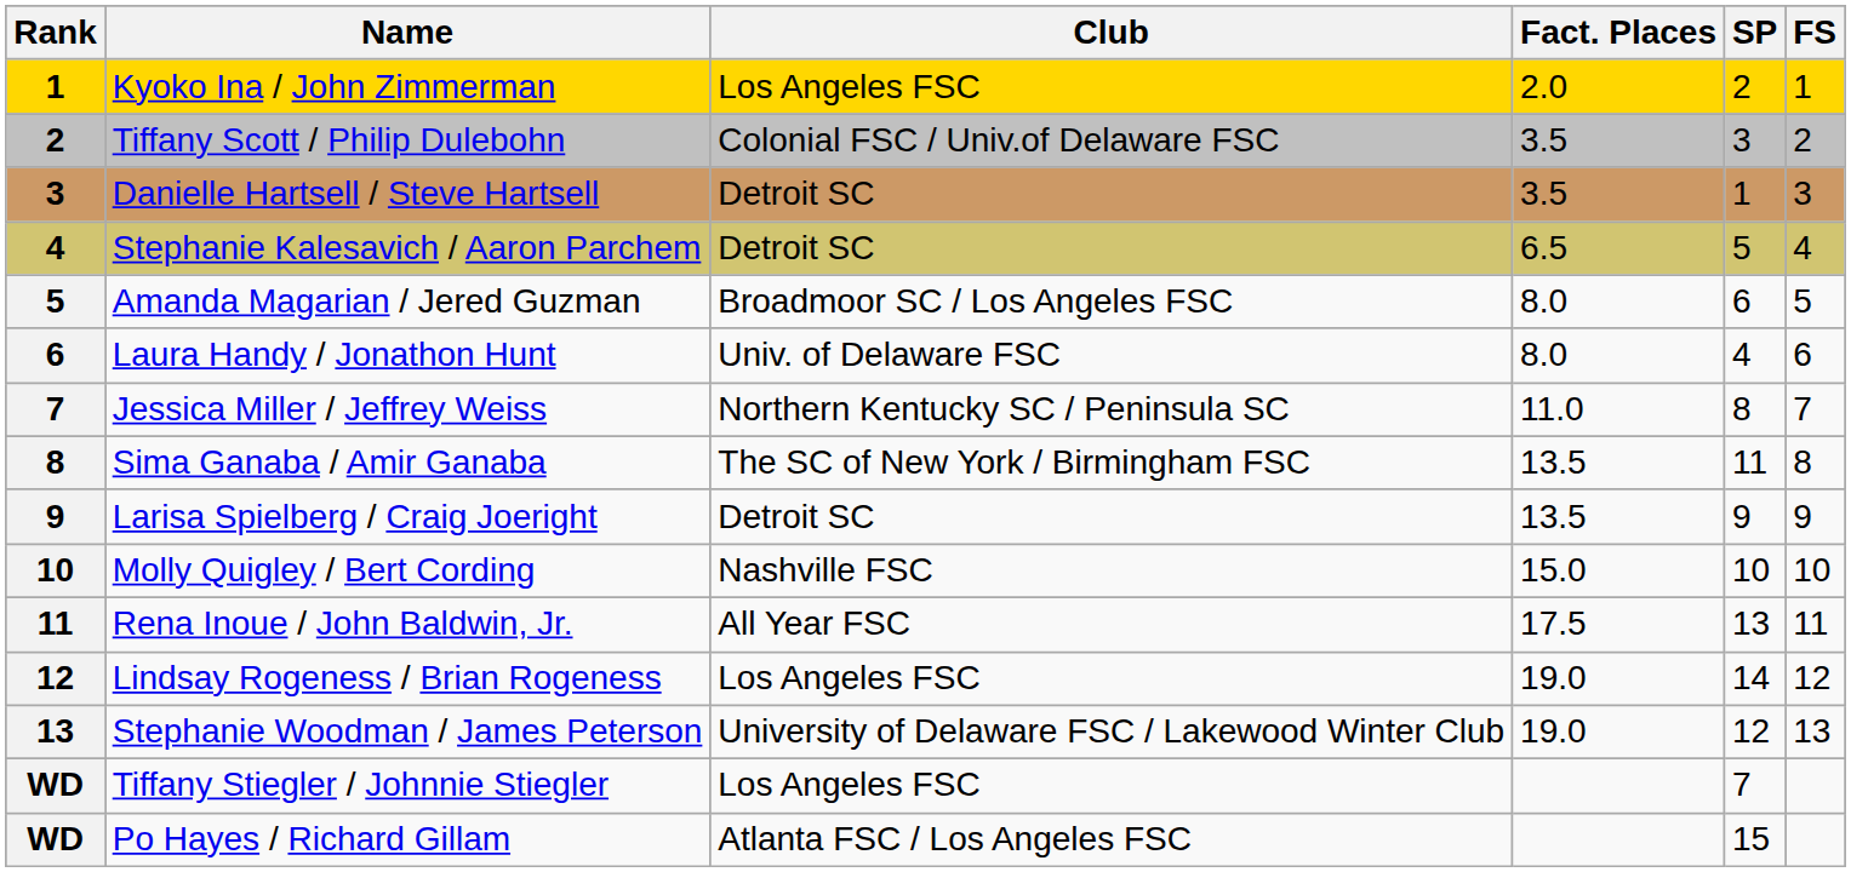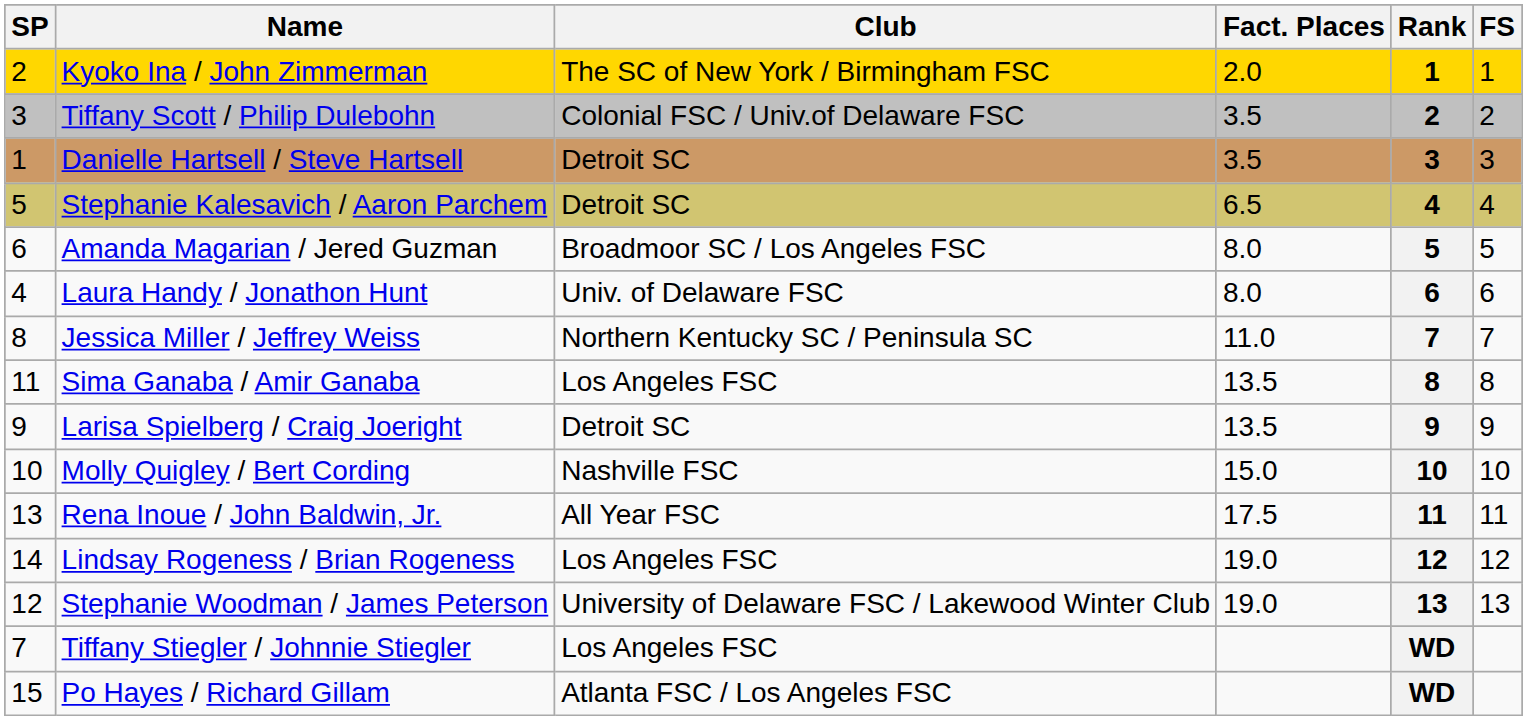columns swapped: Rank <-> SP
Kyoko Ina / John Zimmerman | Club: Los Angeles FSC -> The SC of New York / Birmingham FSC
Sima Ganaba / Amir Ganaba | Club: The SC of New York / Birmingham FSC -> Los Angeles FSC
